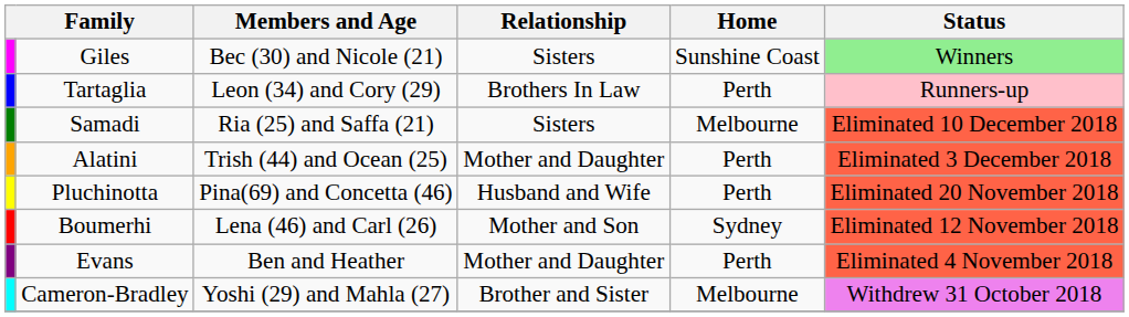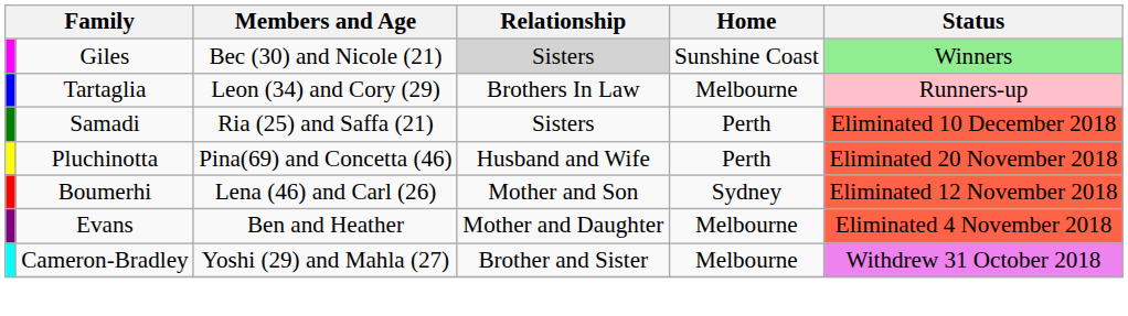Giles | Relationship: no background -> lightgrey background
Tartaglia | Home: Perth -> Melbourne
Samadi | Home: Melbourne -> Perth
- row: Alatini | Trish (44) and Ocean (25) | Mother and Daughter | Perth | Eliminated 3 December 2018
Evans | Home: Perth -> Melbourne
